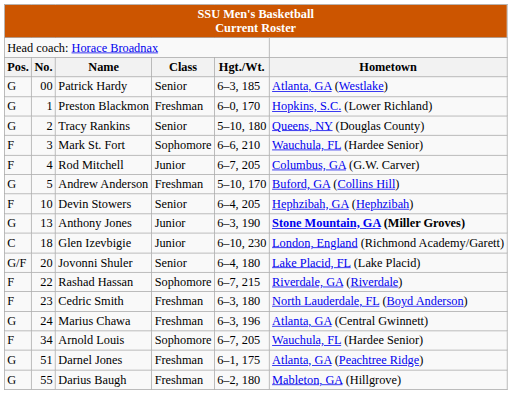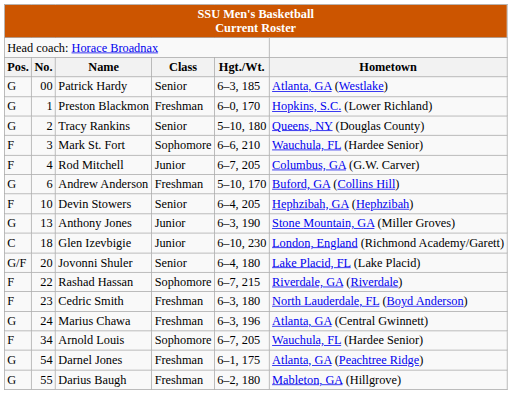Andrew Anderson | column 2: 5 -> 6
Anthony Jones | column 6: bold -> normal
Darnel Jones | column 2: 51 -> 54
